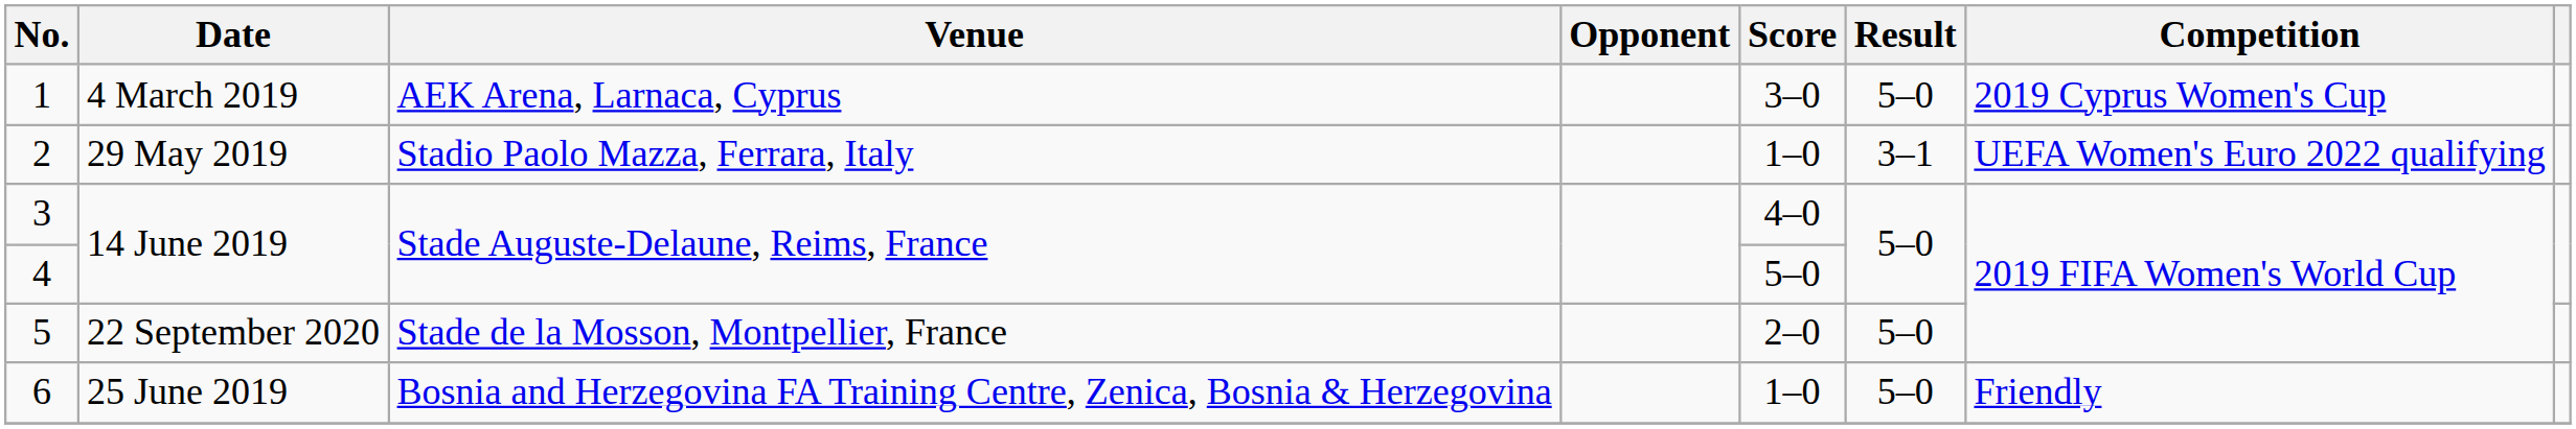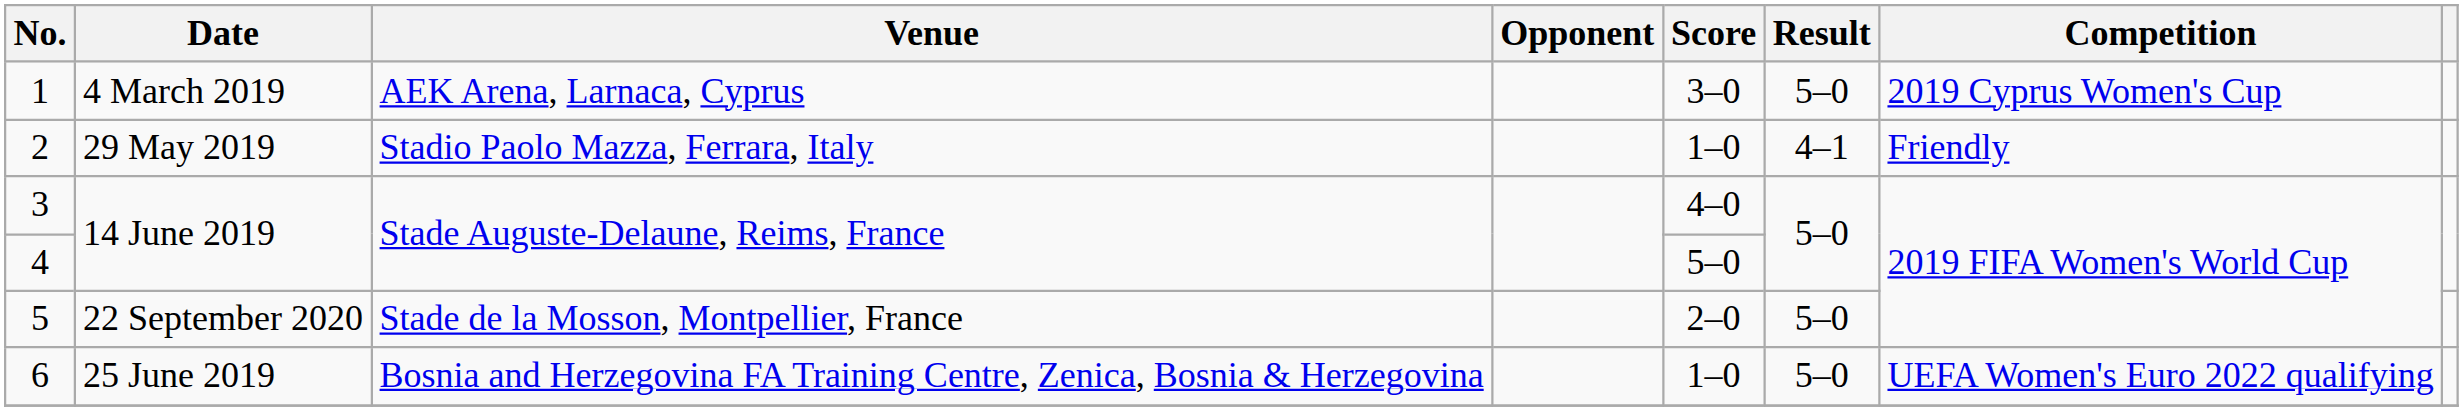2 | Result: 3–1 -> 4–1
2 | Competition: UEFA Women's Euro 2022 qualifying -> Friendly
6 | Competition: Friendly -> UEFA Women's Euro 2022 qualifying
